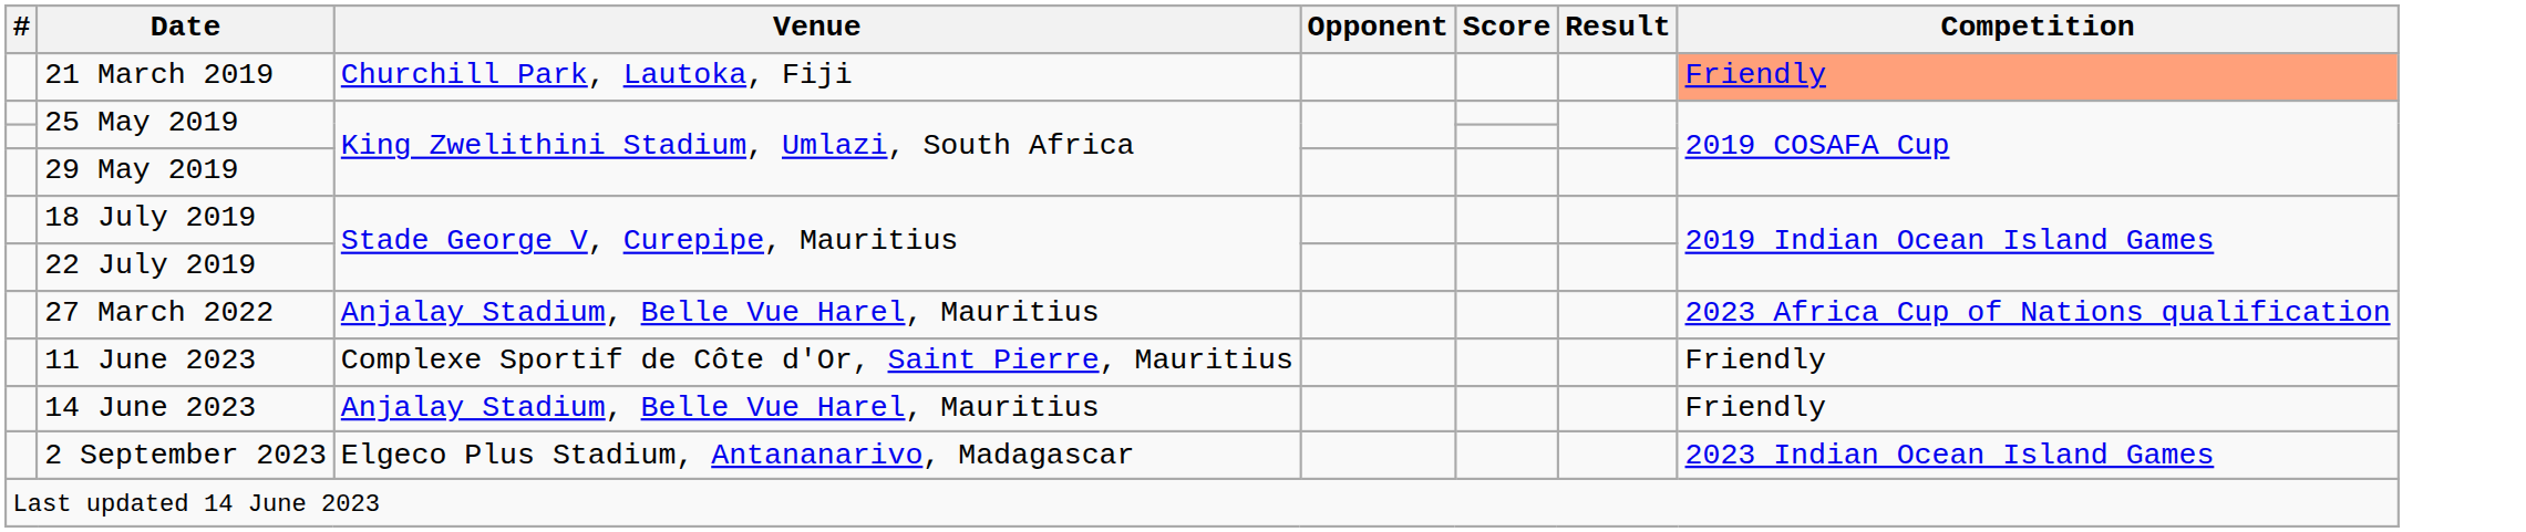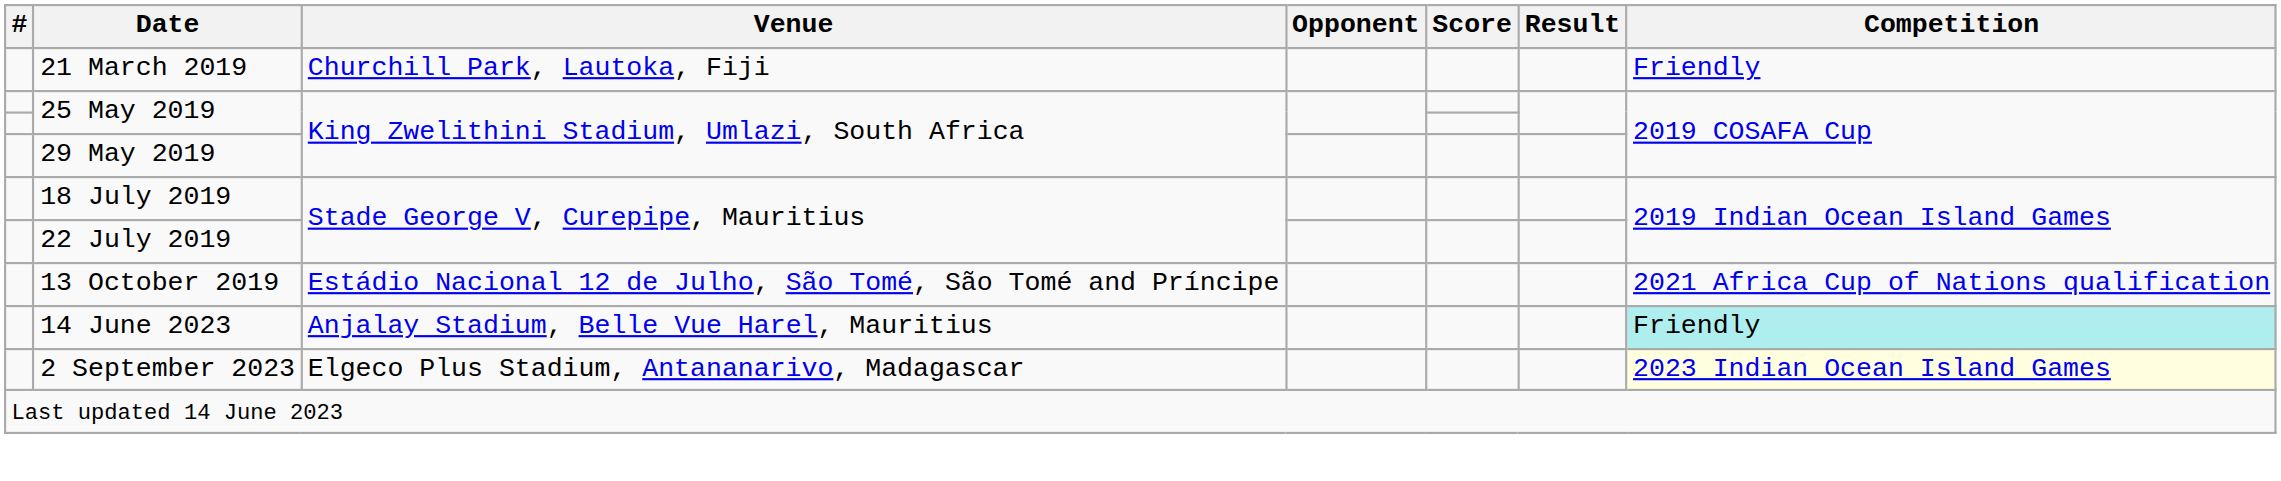21 March 2019 | Competition: lightsalmon background -> no background
+ row: 13 October 2019 | Estádio Nacional 12 de Julho, São Tomé, São Tomé and Príncipe | 2021 Africa Cup of Nations qualification
- row: 27 March 2022 | Anjalay Stadium, Belle Vue Harel, Mauritius | 2023 Africa Cup of Nations qualification
- row: 11 June 2023 | Complexe Sportif de Côte d'Or, Saint Pierre, Mauritius | Friendly
14 June 2023 | Competition: no background -> paleturquoise background
2 September 2023 | Competition: no background -> lightyellow background
